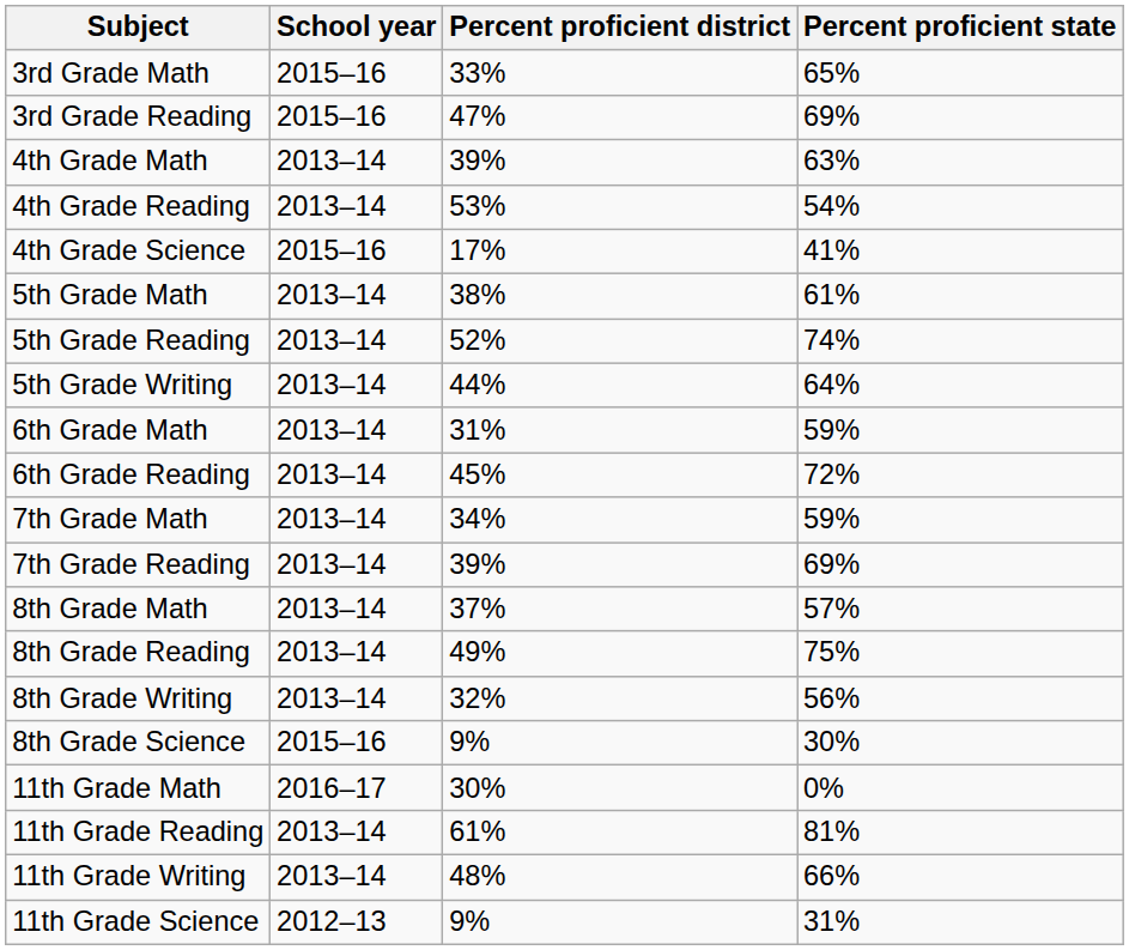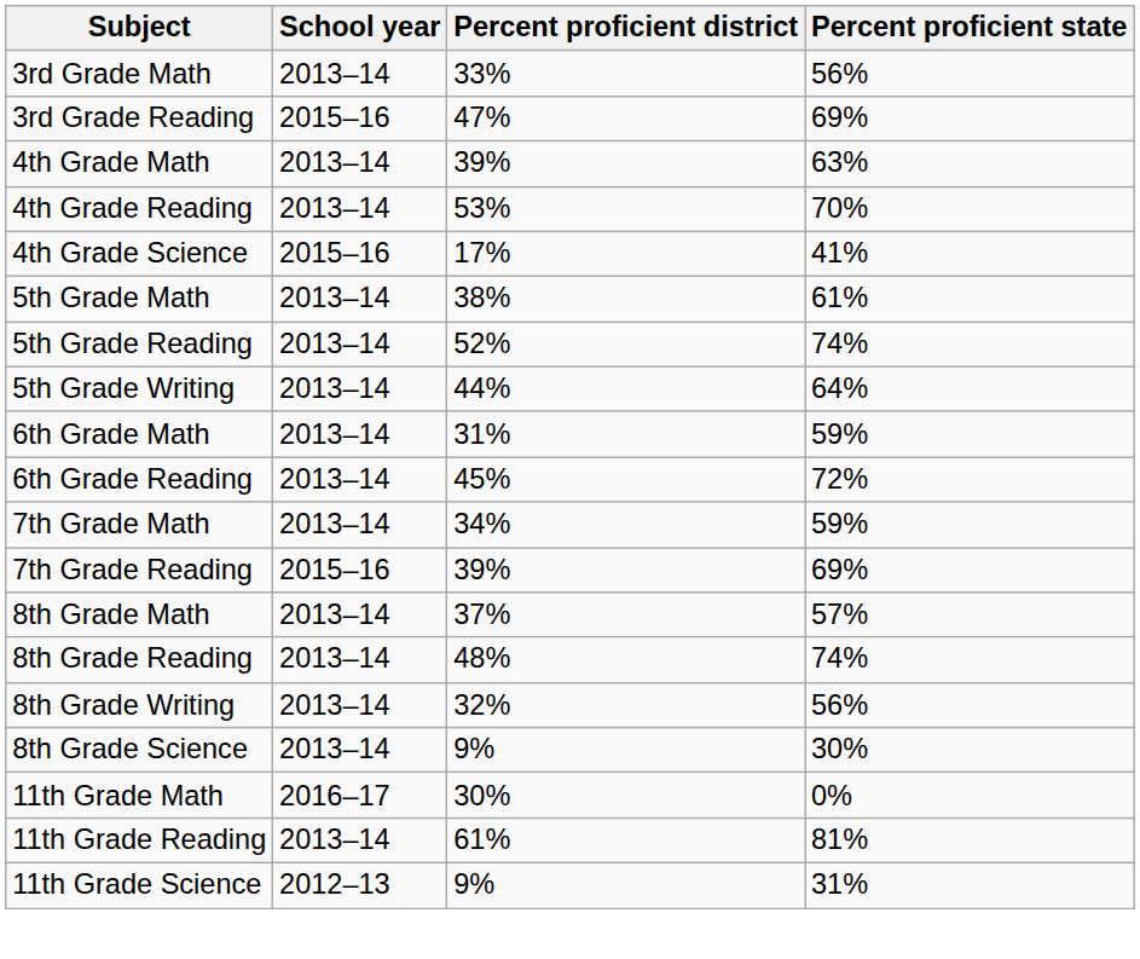3rd Grade Math | School year: 2015–16 -> 2013–14
3rd Grade Math | Percent proficient state: 65% -> 56%
4th Grade Reading | Percent proficient state: 54% -> 70%
7th Grade Reading | School year: 2013–14 -> 2015–16
8th Grade Reading | Percent proficient district: 49% -> 48%
8th Grade Reading | Percent proficient state: 75% -> 74%
8th Grade Science | School year: 2015–16 -> 2013–14
- row: 11th Grade Writing | 2013–14 | 48% | 66%
